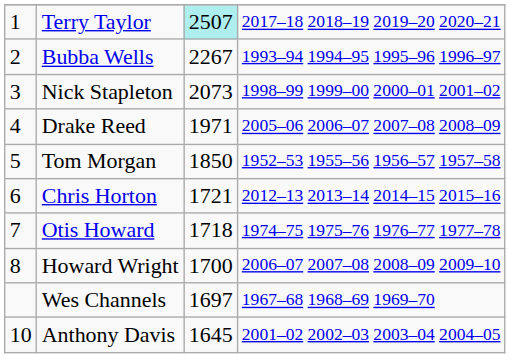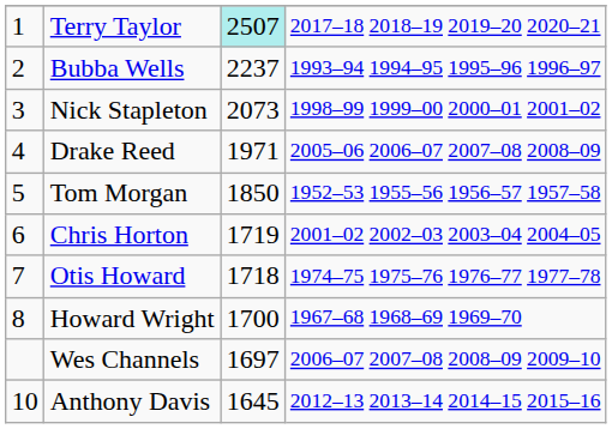Bubba Wells | column 3: 2267 -> 2237
Chris Horton | column 3: 1721 -> 1719
Chris Horton | column 4: 2012–13 2013–14 2014–15 2015–16 -> 2001–02 2002–03 2003–04 2004–05
Howard Wright | column 4: 2006–07 2007–08 2008–09 2009–10 -> 1967–68 1968–69 1969–70
Wes Channels | column 4: 1967–68 1968–69 1969–70 -> 2006–07 2007–08 2008–09 2009–10
Anthony Davis | column 4: 2001–02 2002–03 2003–04 2004–05 -> 2012–13 2013–14 2014–15 2015–16
